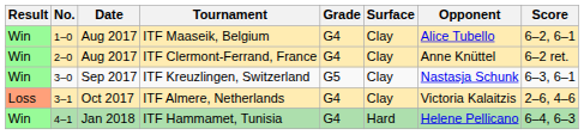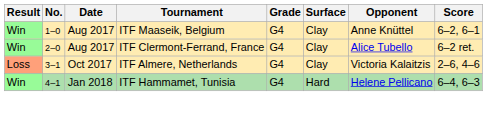ITF Maaseik, Belgium | Opponent: Alice Tubello -> Anne Knüttel
ITF Clermont-Ferrand, France | Opponent: Anne Knüttel -> Alice Tubello
- row: Win | 3–0 | Sep 2017 | ITF Kreuzlingen, Switzerland | G5 | Clay | Nastasja Schunk | 6–3, 6–1
